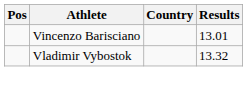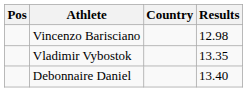Vincenzo Barisciano | Results: 13.01 -> 12.98
Vladimir Vybostok | Results: 13.32 -> 13.35
+ row: Debonnaire Daniel | 13.40
